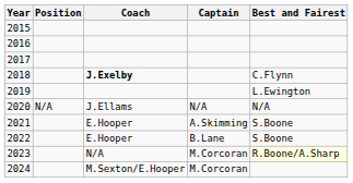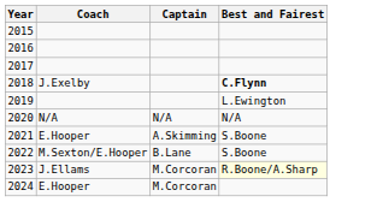- column: Position | N/A
2018 | Coach: bold -> normal
2018 | Best and Fairest: normal -> bold
2020 | Coach: J.Ellams -> N/A
2022 | Coach: E.Hooper -> M.Sexton/E.Hooper
2023 | Coach: N/A -> J.Ellams
2024 | Coach: M.Sexton/E.Hooper -> E.Hooper
